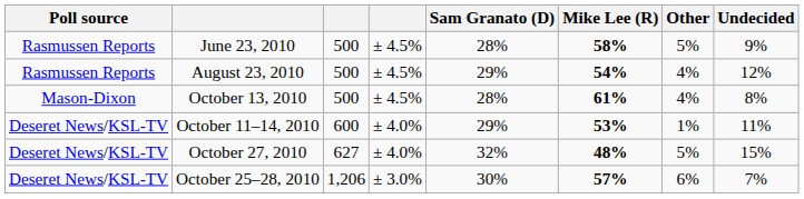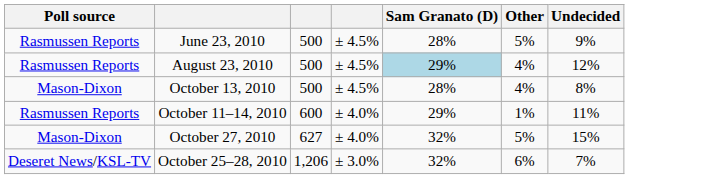- column: Mike Lee (R) | 58% | 54% | 61% | 53% | 48% | 57%
August 23, 2010 | Sam Granato (D): no background -> lightblue background
October 11–14, 2010 | Poll source: Deseret News/KSL-TV -> Rasmussen Reports
October 27, 2010 | Poll source: Deseret News/KSL-TV -> Mason-Dixon
October 25–28, 2010 | Sam Granato (D): 30% -> 32%
